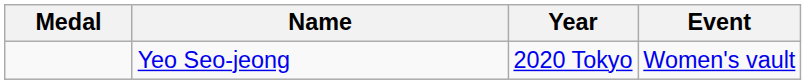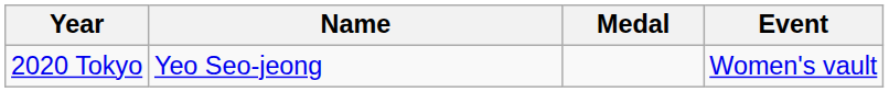columns swapped: Medal <-> Year
